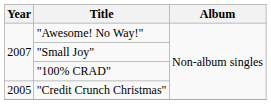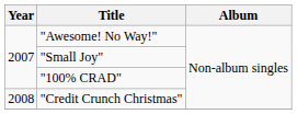"Credit Crunch Christmas" | Year: 2005 -> 2008
